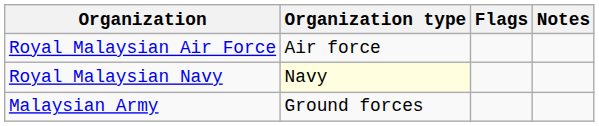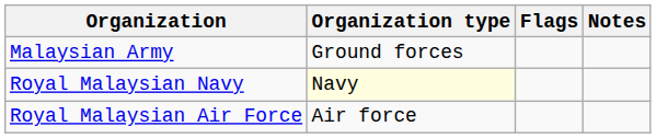rows swapped: Malaysian Army <-> Royal Malaysian Air Force
